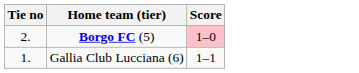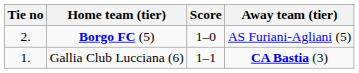+ column: Away team (tier) | AS Furiani-Agliani (5) | CA Bastia (3)
Borgo FC (5) | Score: pink background -> no background
